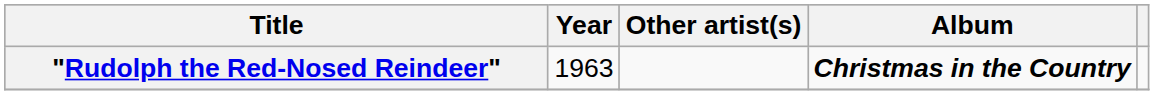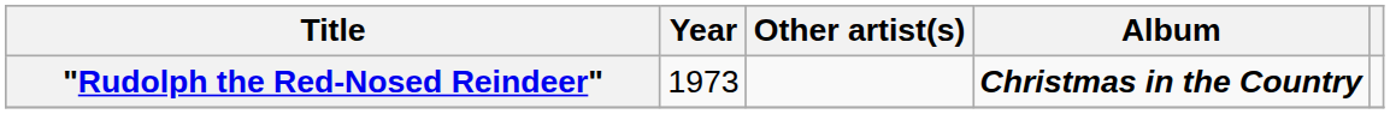"Rudolph the Red-Nosed Reindeer" | Year: 1963 -> 1973
